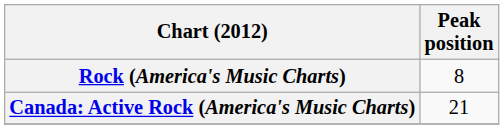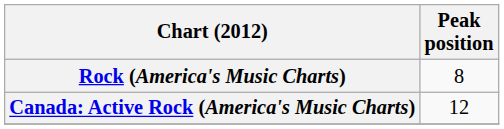Canada: Active Rock (America's Music Charts) | Peak position: 21 -> 12
